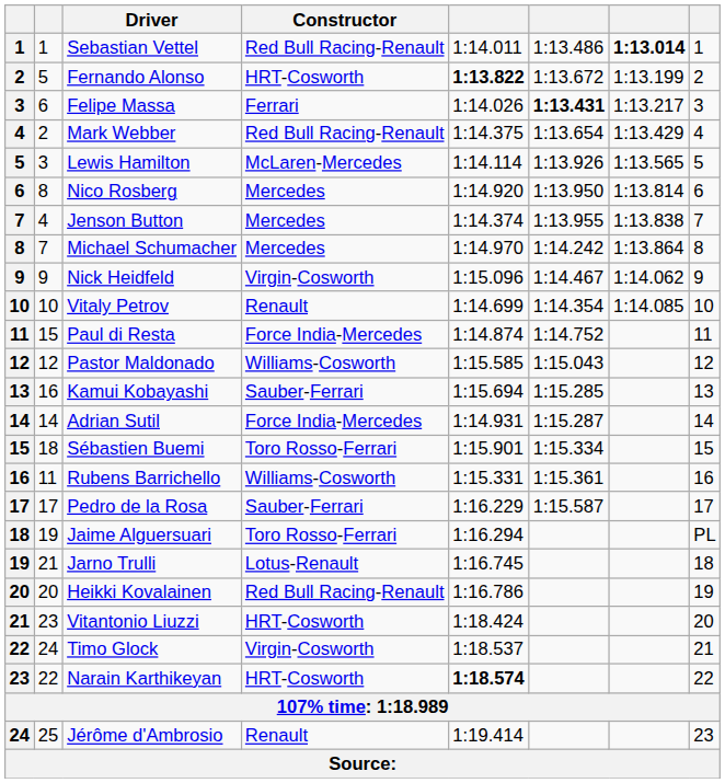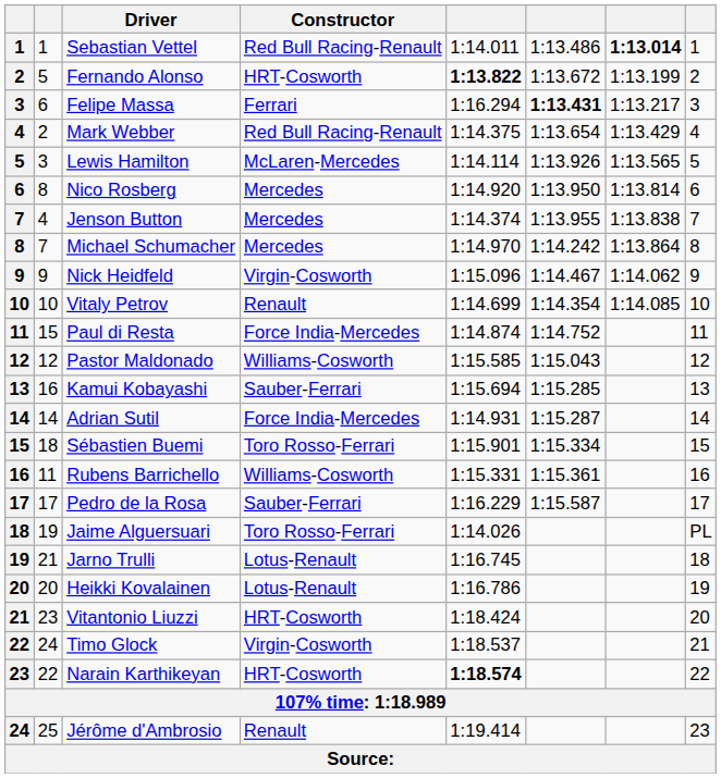Felipe Massa | column 5: 1:14.026 -> 1:16.294
Jaime Alguersuari | column 5: 1:16.294 -> 1:14.026
Heikki Kovalainen | Constructor: Red Bull Racing-Renault -> Lotus-Renault
